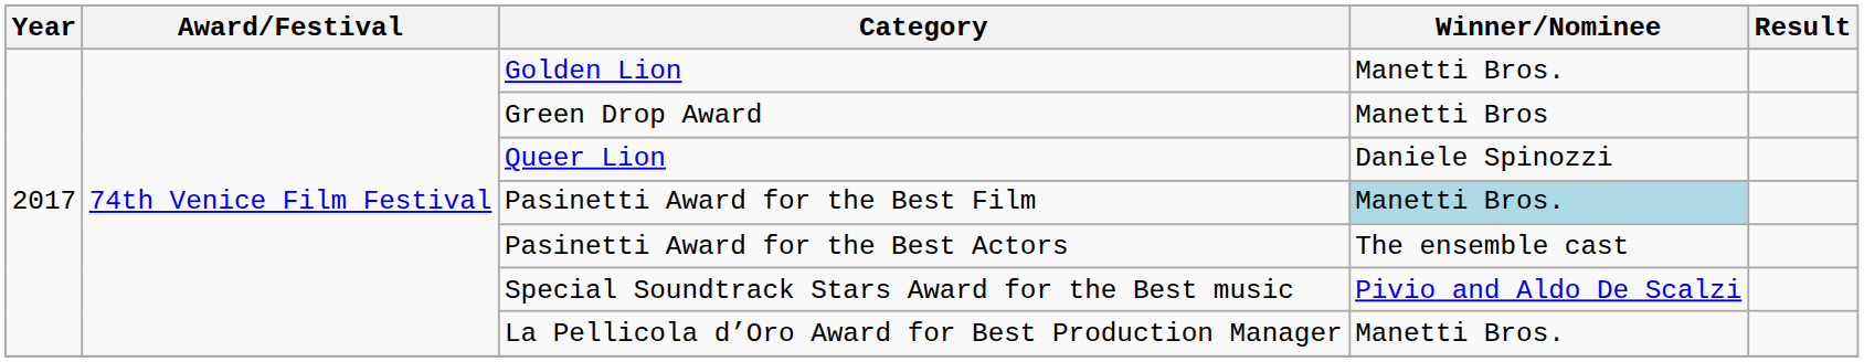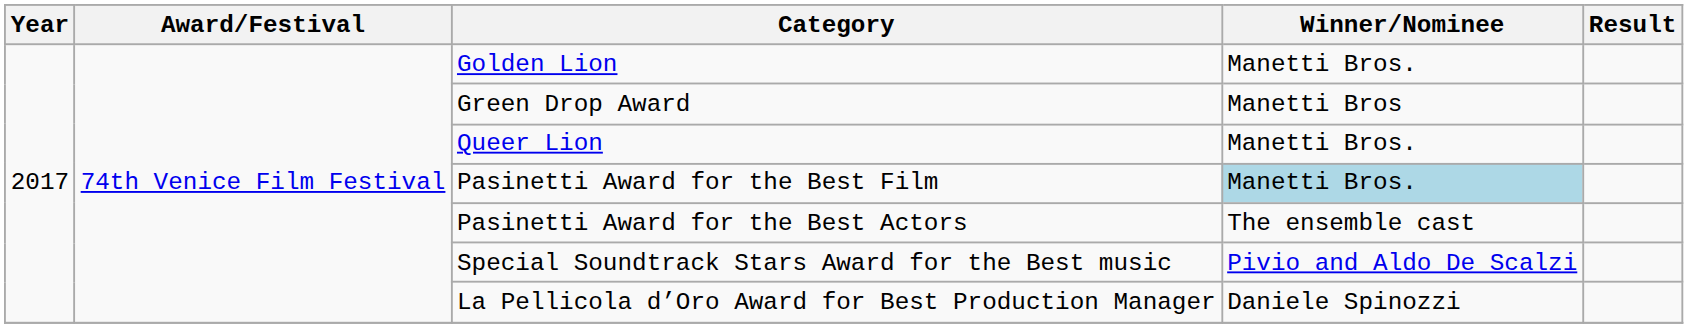Queer Lion | Winner/Nominee: Daniele Spinozzi -> Manetti Bros.
La Pellicola d’Oro Award for Best Production Manager | Winner/Nominee: Manetti Bros. -> Daniele Spinozzi
